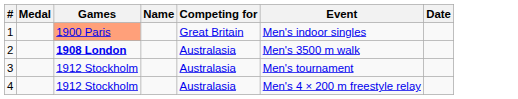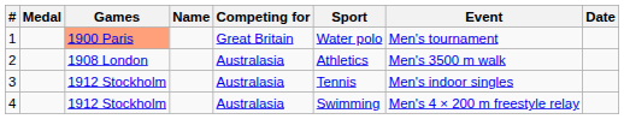+ column: Sport | Water polo | Athletics | Tennis | Swimming
1 | Event: Men's indoor singles -> Men's tournament
2 | Games: bold -> normal
3 | Event: Men's tournament -> Men's indoor singles
